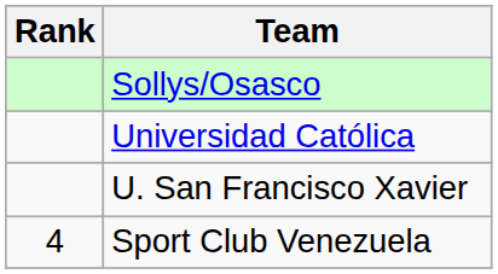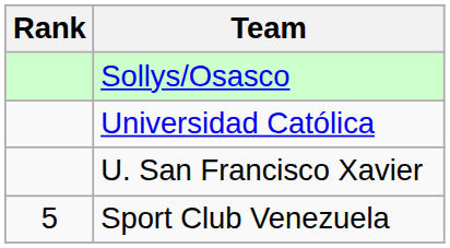Sport Club Venezuela | Rank: 4 -> 5
